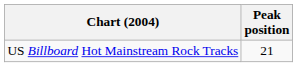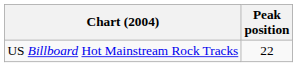US Billboard Hot Mainstream Rock Tracks | Peak position: 21 -> 22
